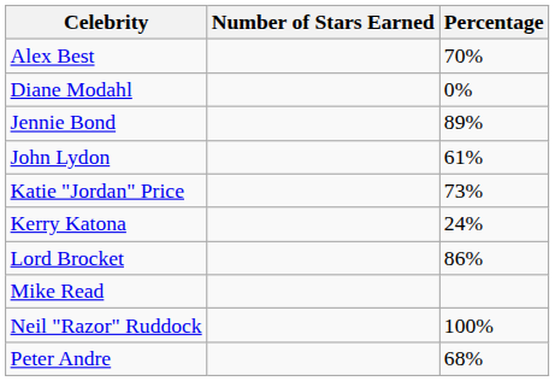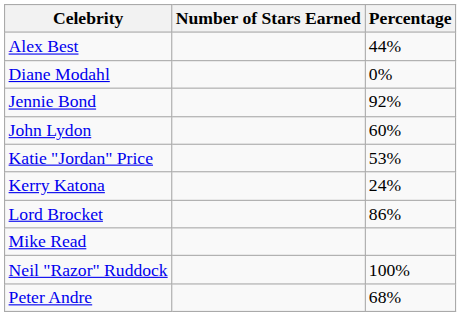Alex Best | Percentage: 70% -> 44%
Jennie Bond | Percentage: 89% -> 92%
John Lydon | Percentage: 61% -> 60%
Katie "Jordan" Price | Percentage: 73% -> 53%
